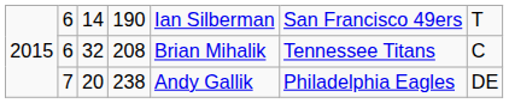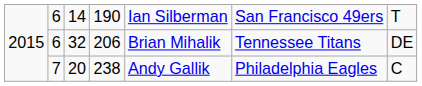6 / 32 | column 4: 208 -> 206
6 / 32 | column 7: C -> DE
7 | column 7: DE -> C
